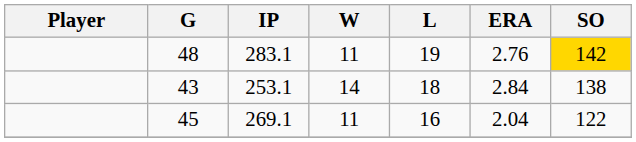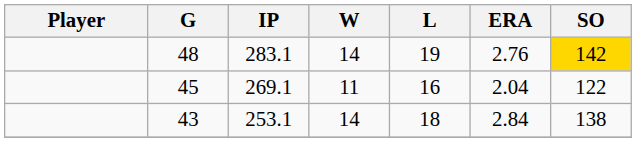48 | W: 11 -> 14
rows swapped: 45 <-> 43
